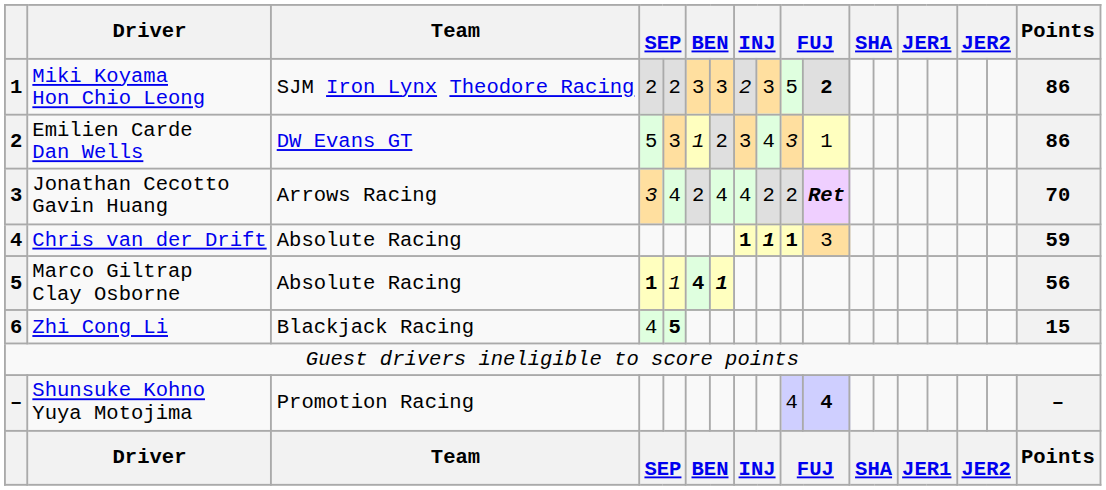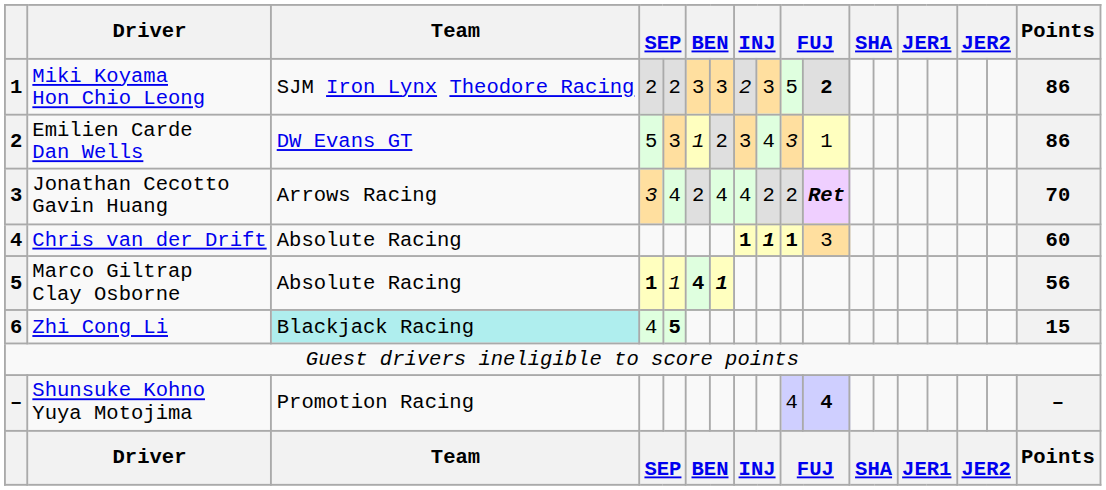Chris van der Drift | Points: 59 -> 60
Zhi Cong Li | Team: no background -> paleturquoise background
